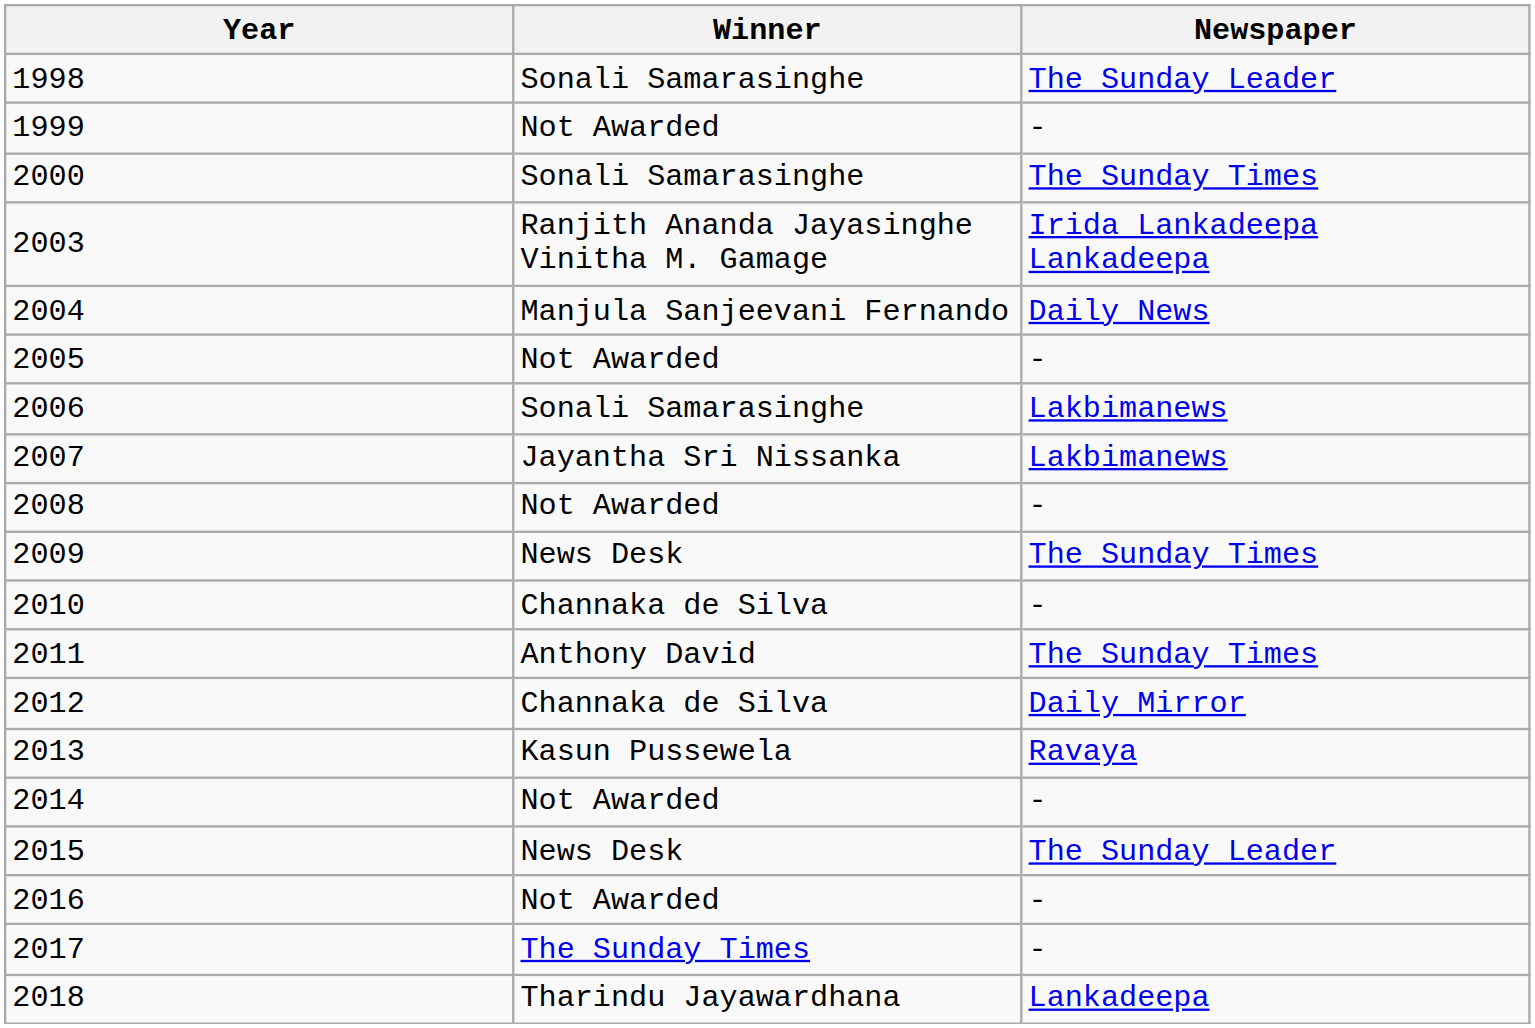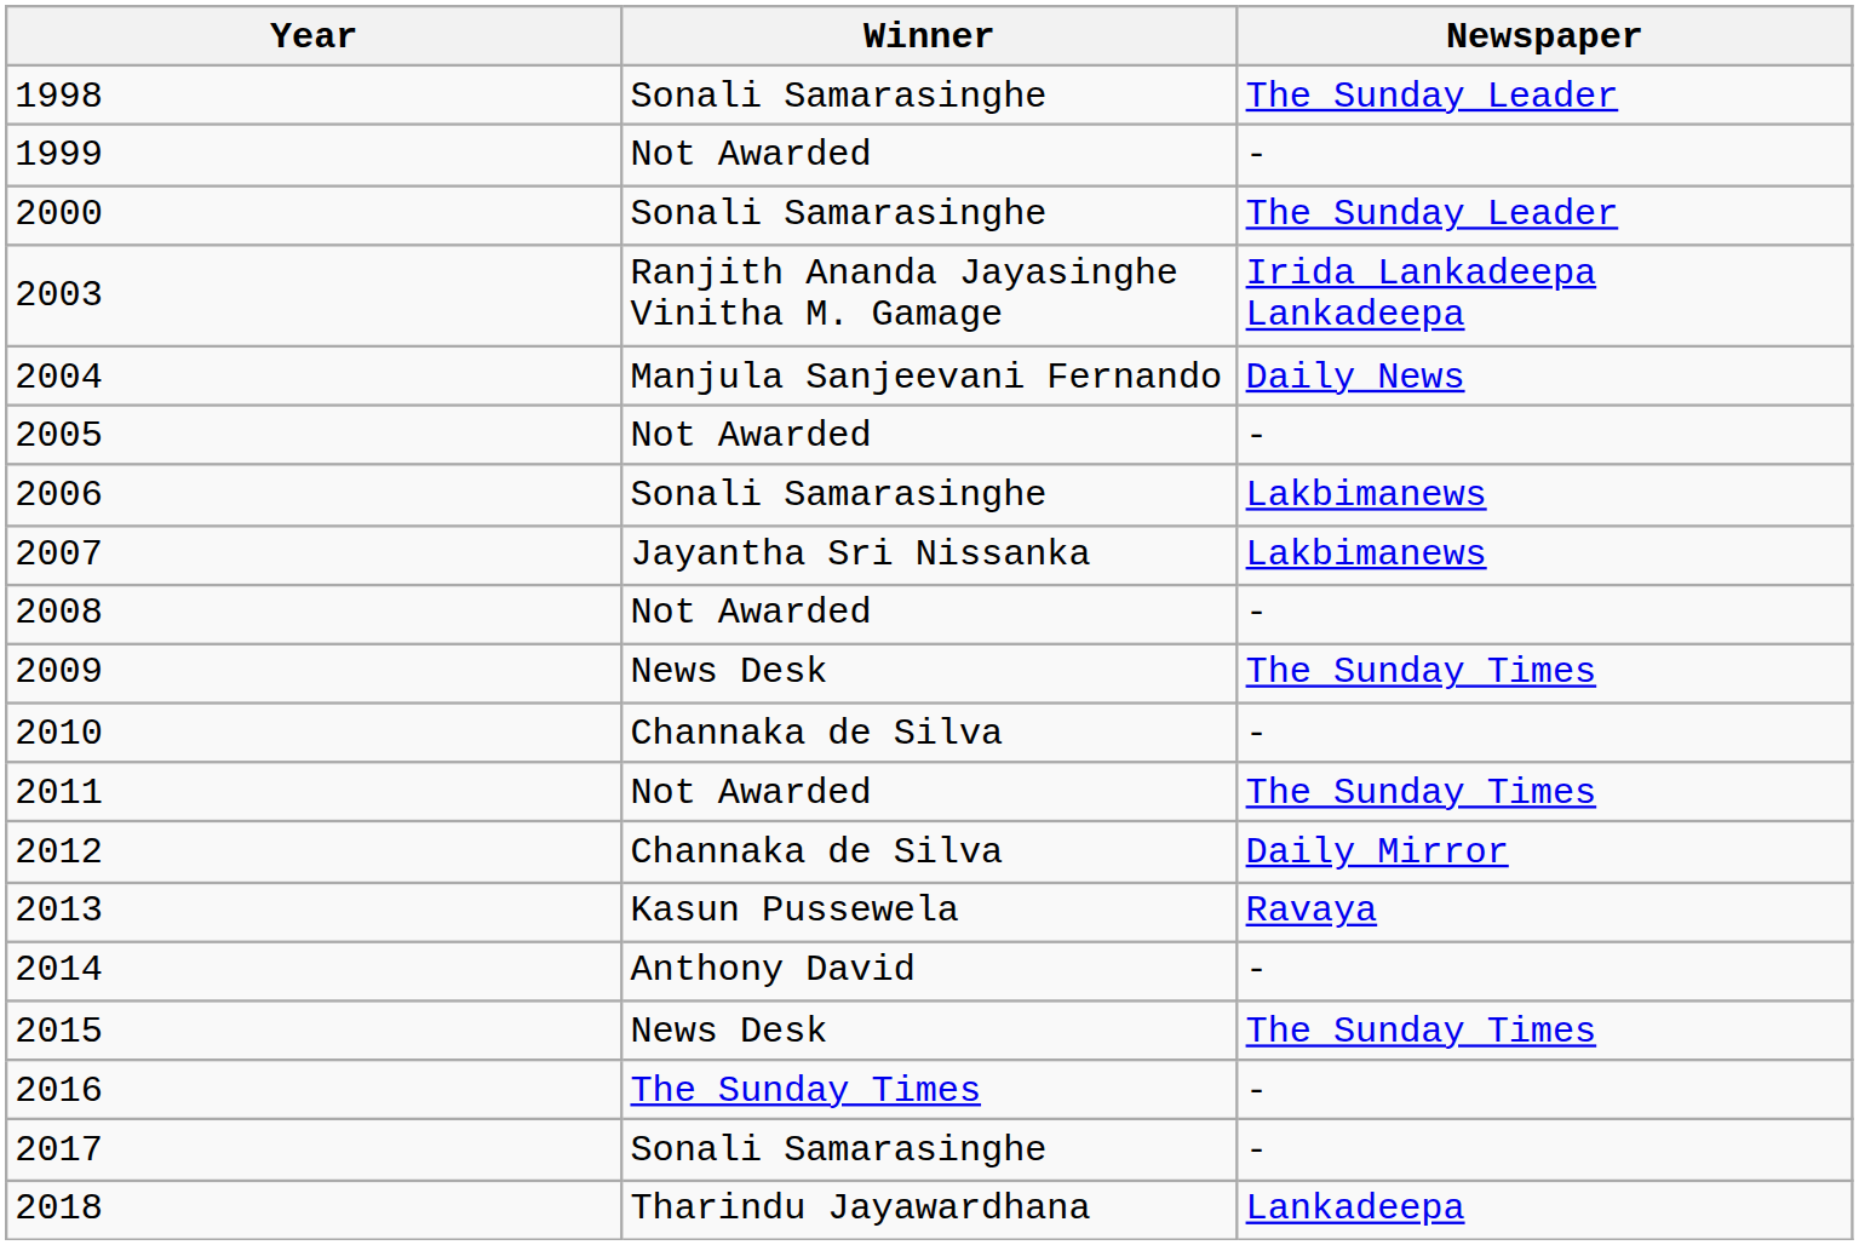2000 | Newspaper: The Sunday Times -> The Sunday Leader
2011 | Winner: Anthony David -> Not Awarded
2014 | Winner: Not Awarded -> Anthony David
2015 | Newspaper: The Sunday Leader -> The Sunday Times
2016 | Winner: Not Awarded -> The Sunday Times
2017 | Winner: The Sunday Times -> Sonali Samarasinghe
